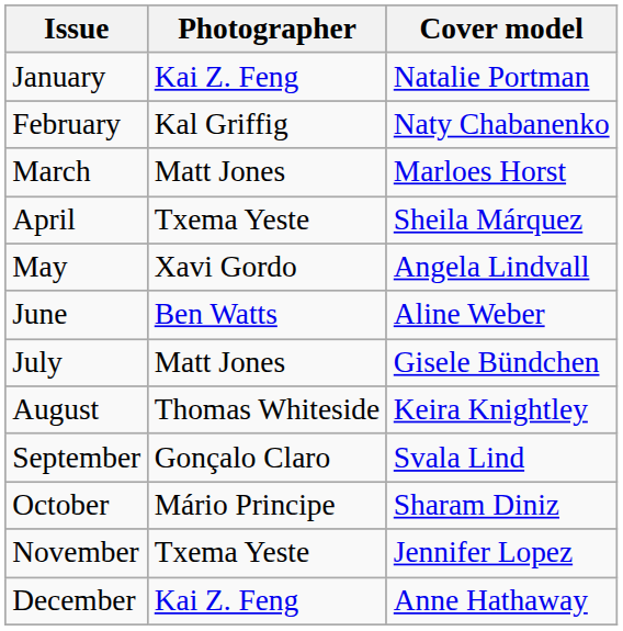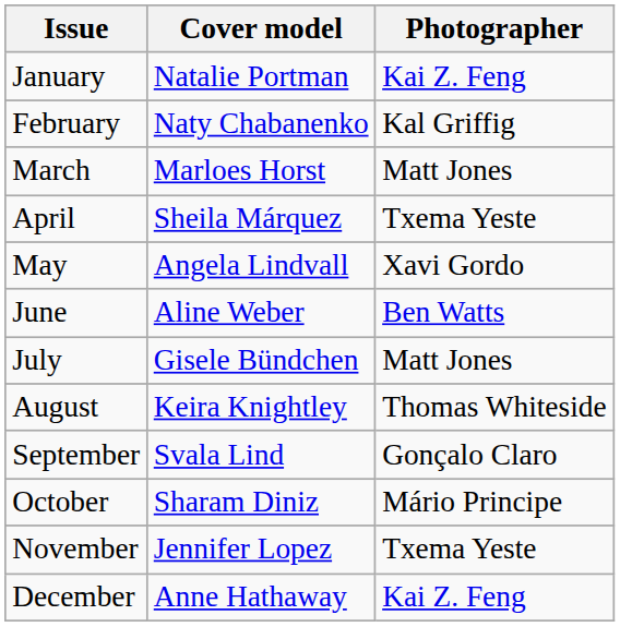columns swapped: Cover model <-> Photographer
